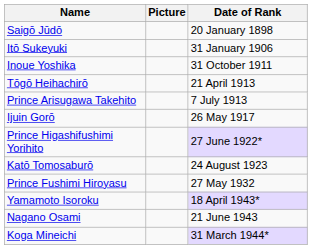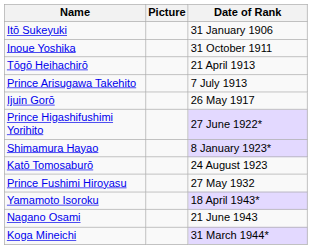- row: Saigō Jūdō | 20 January 1898
+ row: Shimamura Hayao | 8 January 1923*
